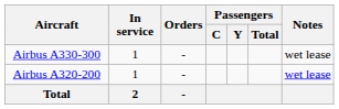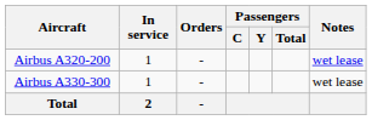rows swapped: Airbus A320-200 <-> Airbus A330-300
